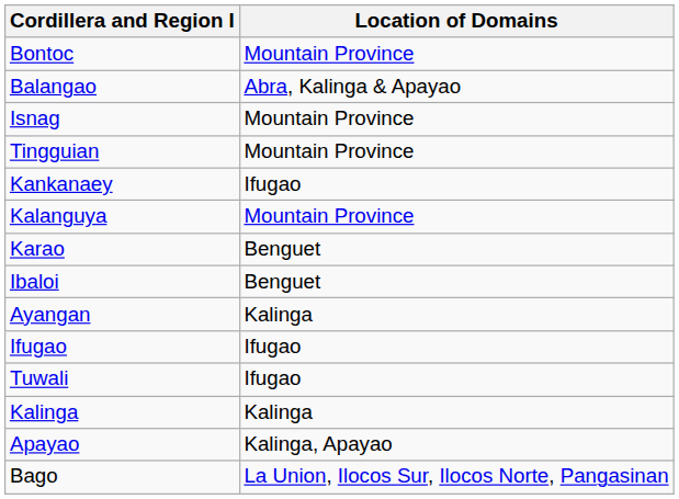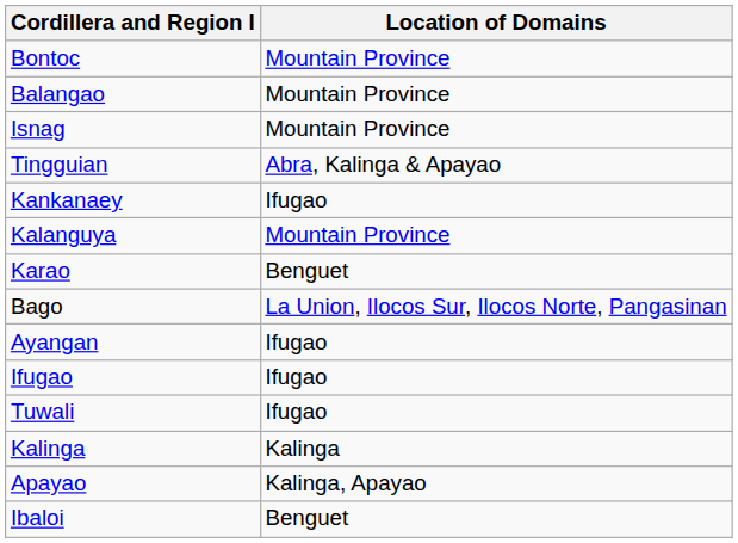Balangao | Location of Domains: Abra, Kalinga & Apayao -> Mountain Province
Tingguian | Location of Domains: Mountain Province -> Abra, Kalinga & Apayao
rows swapped: Ibaloi <-> Bago
Ayangan | Location of Domains: Kalinga -> Ifugao
